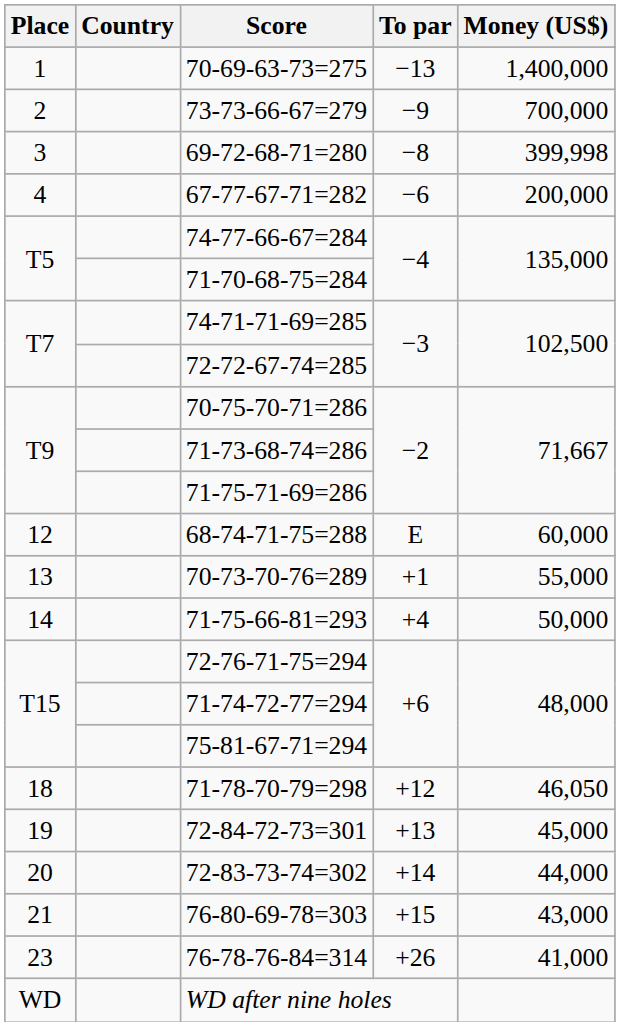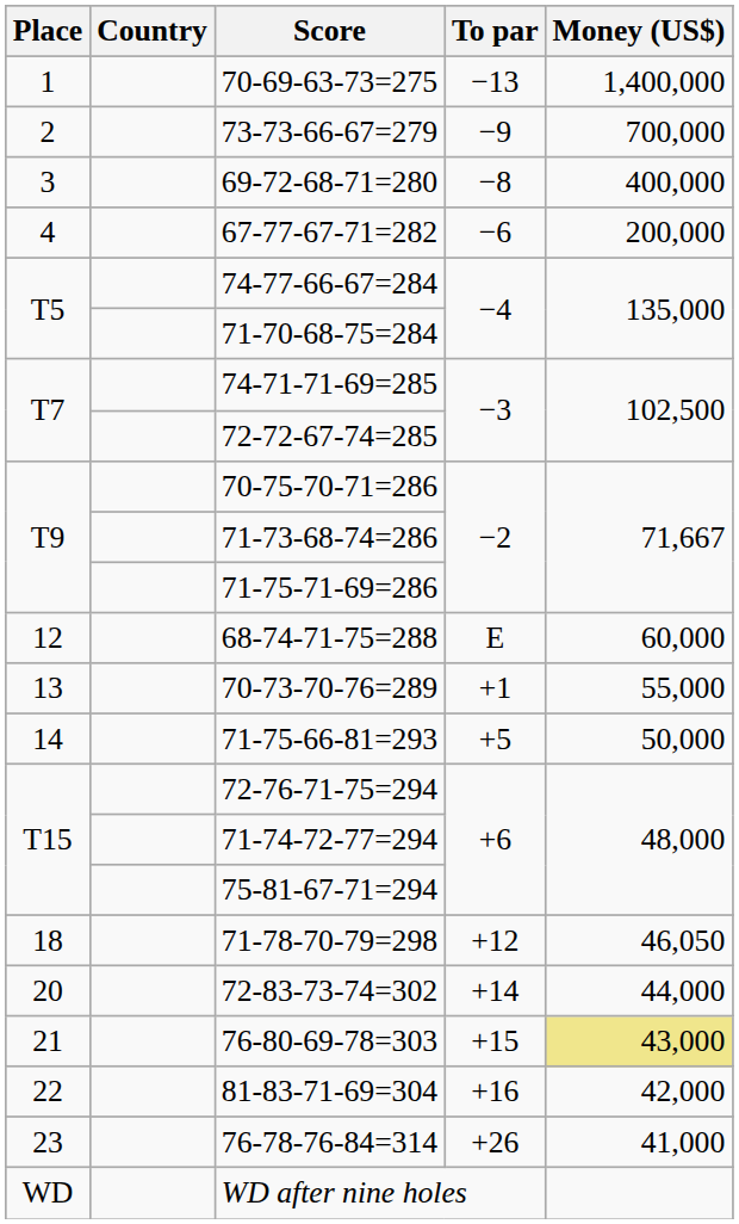69-72-68-71=280 | Money (US$): 399,998 -> 400,000
71-75-66-81=293 | To par: +4 -> +5
- row: 19 | 72-84-72-73=301 | +13 | 45,000
76-80-69-78=303 | Money (US$): no background -> khaki background
+ row: 22 | 81-83-71-69=304 | +16 | 42,000
